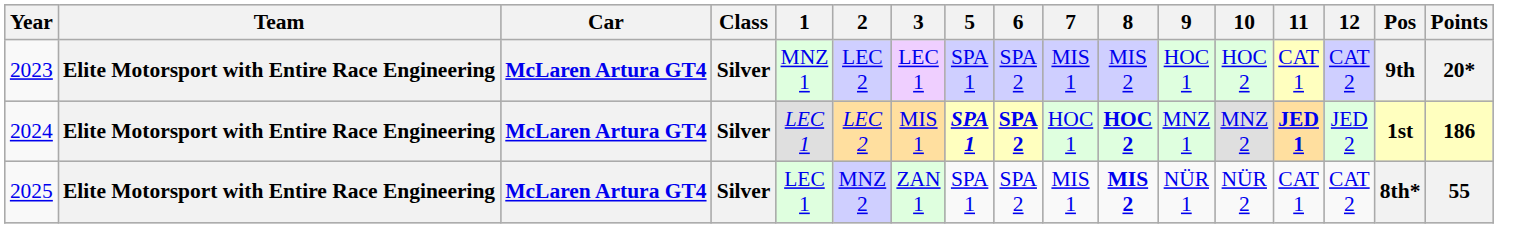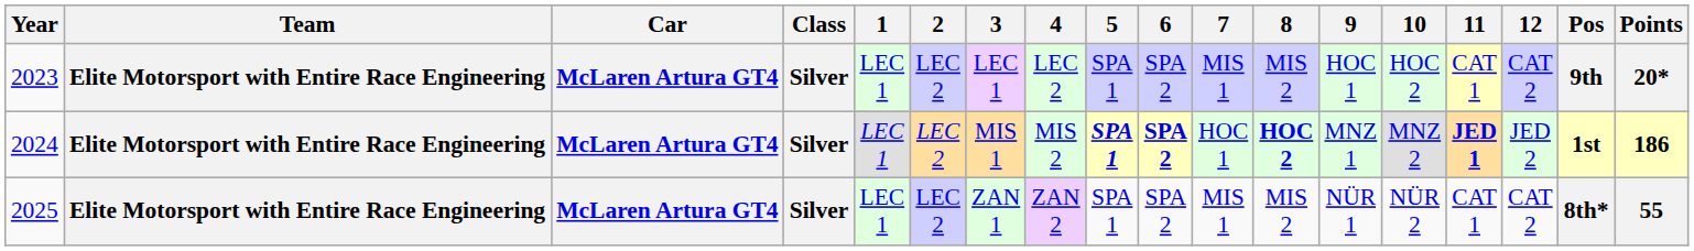+ column: 4 | LEC 2 | MIS 2 | ZAN 2
2023 | 1: MNZ 1 -> LEC 1
2025 | 2: MNZ 2 -> LEC 2
2025 | 8: bold -> normal
